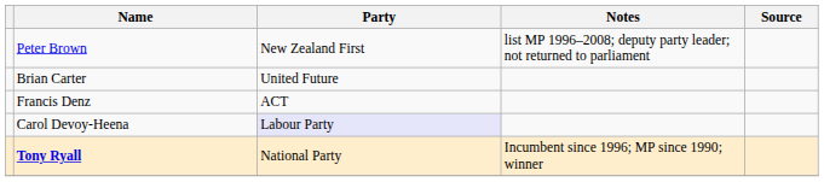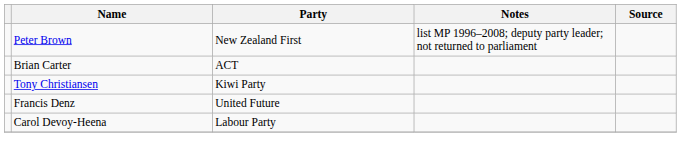Brian Carter | Party: United Future -> ACT
+ row: Tony Christiansen | Kiwi Party
Francis Denz | Party: ACT -> United Future
Carol Devoy-Heena | Party: lavender background -> no background
- row: Tony Ryall | National Party | Incumbent since 1996; MP since 1990; winner
